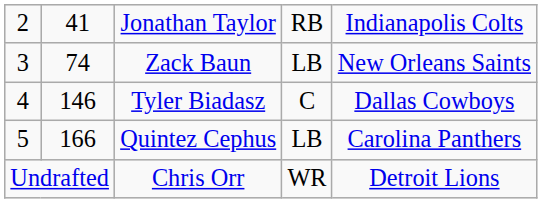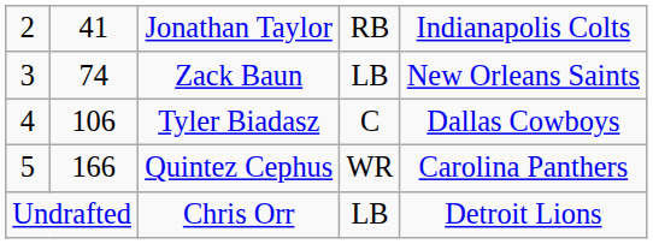Tyler Biadasz | column 2: 146 -> 106
Quintez Cephus | column 4: LB -> WR
Chris Orr | column 4: WR -> LB
